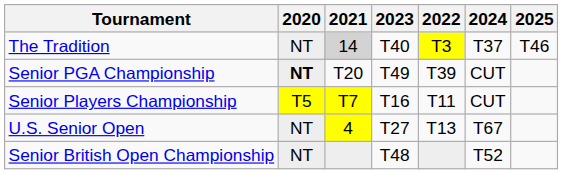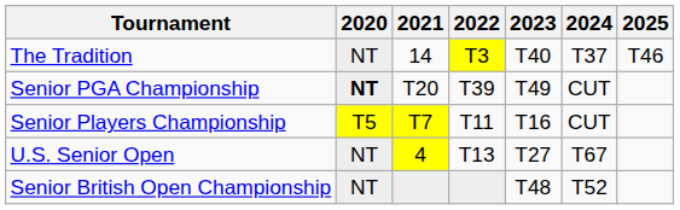columns swapped: 2022 <-> 2023
The Tradition | 2021: lightgrey background -> no background
